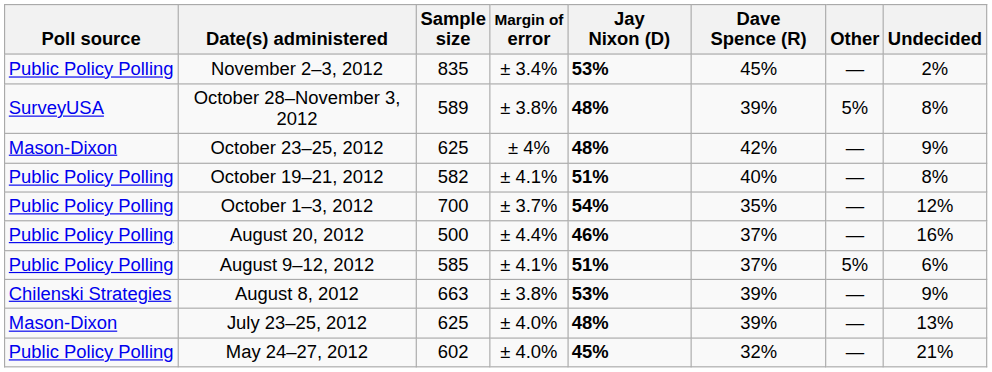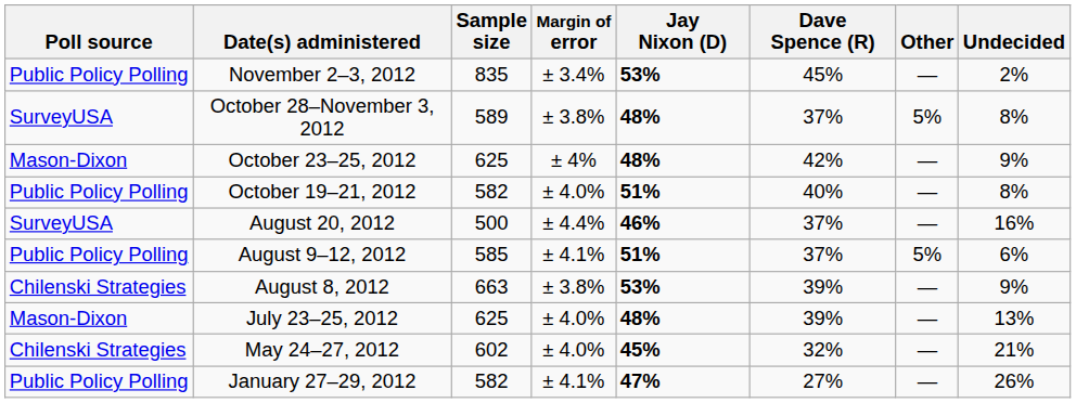October 28–November 3, 2012 | Dave Spence (R): 39% -> 37%
October 19–21, 2012 | Margin of error: ± 4.1% -> ± 4.0%
- row: Public Policy Polling | October 1–3, 2012 | 700 | ± 3.7% | 54% | 35% | — | 12%
August 20, 2012 | Poll source: Public Policy Polling -> SurveyUSA
May 24–27, 2012 | Poll source: Public Policy Polling -> Chilenski Strategies
+ row: Public Policy Polling | January 27–29, 2012 | 582 | ± 4.1% | 47% | 27% | — | 26%
